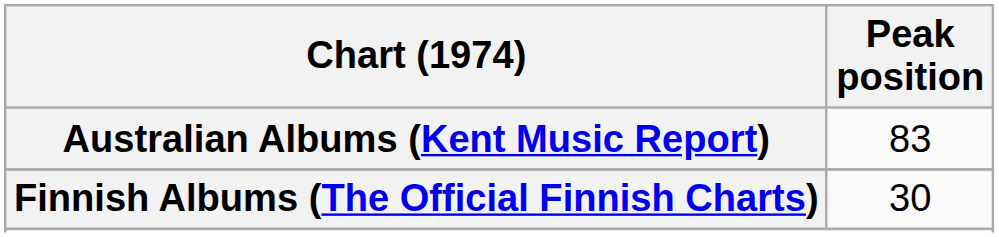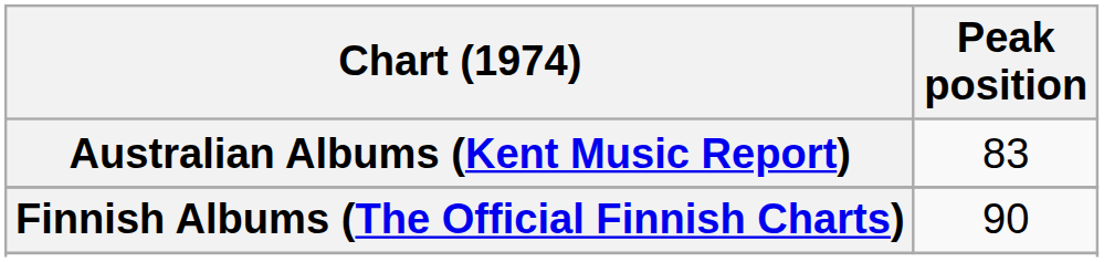Finnish Albums (The Official Finnish Charts) | Peak position: 30 -> 90
